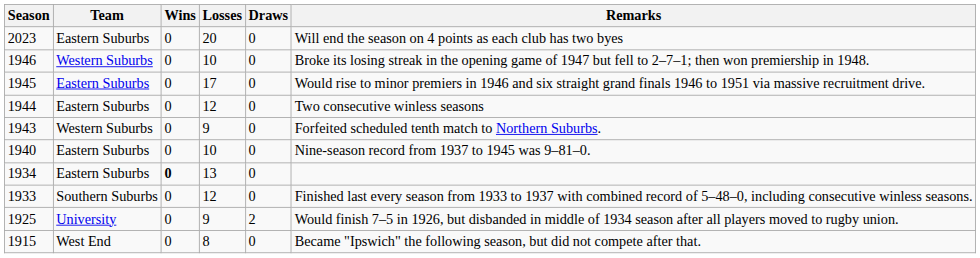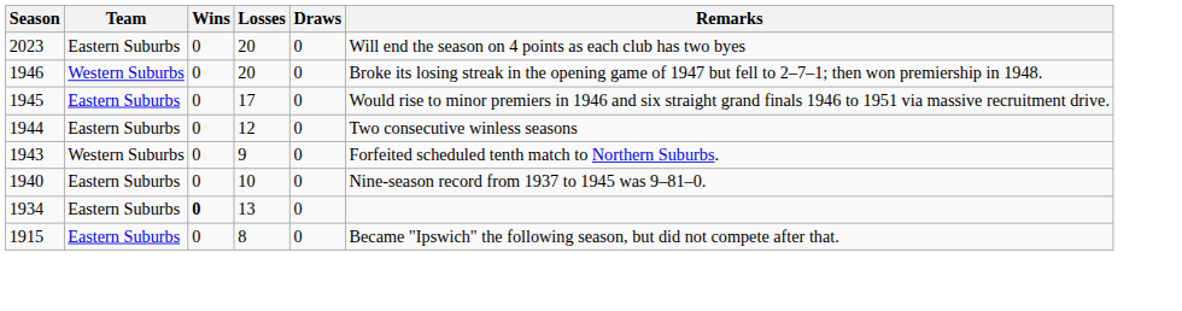1946 | Losses: 10 -> 20
- row: 1933 | Southern Suburbs | 0 | 12 | 0 | Finished last every season from 1933 to 1937 with combined record of 5–48–0, including consecutive winless seasons.
- row: 1925 | University | 0 | 9 | 2 | Would finish 7–5 in 1926, but disbanded in middle of 1934 season after all players moved to rugby union.
1915 | Team: West End -> Eastern Suburbs
